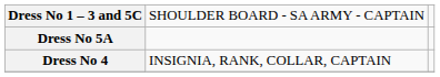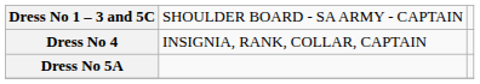rows swapped: Dress No 5A <-> Dress No 4
